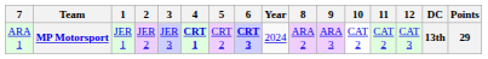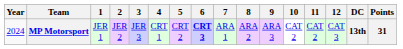columns swapped: Year <-> 7
MP Motorsport | 4: bold -> normal
MP Motorsport | Points: 29 -> 31
